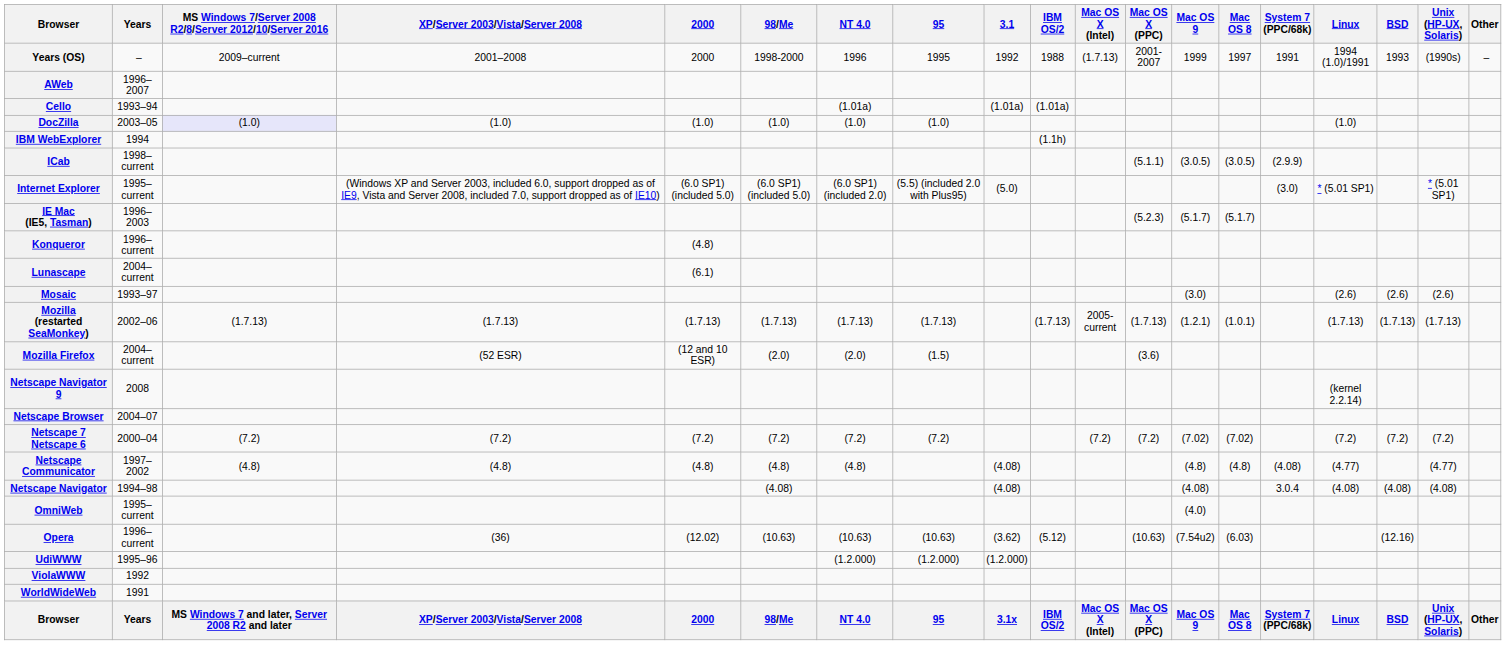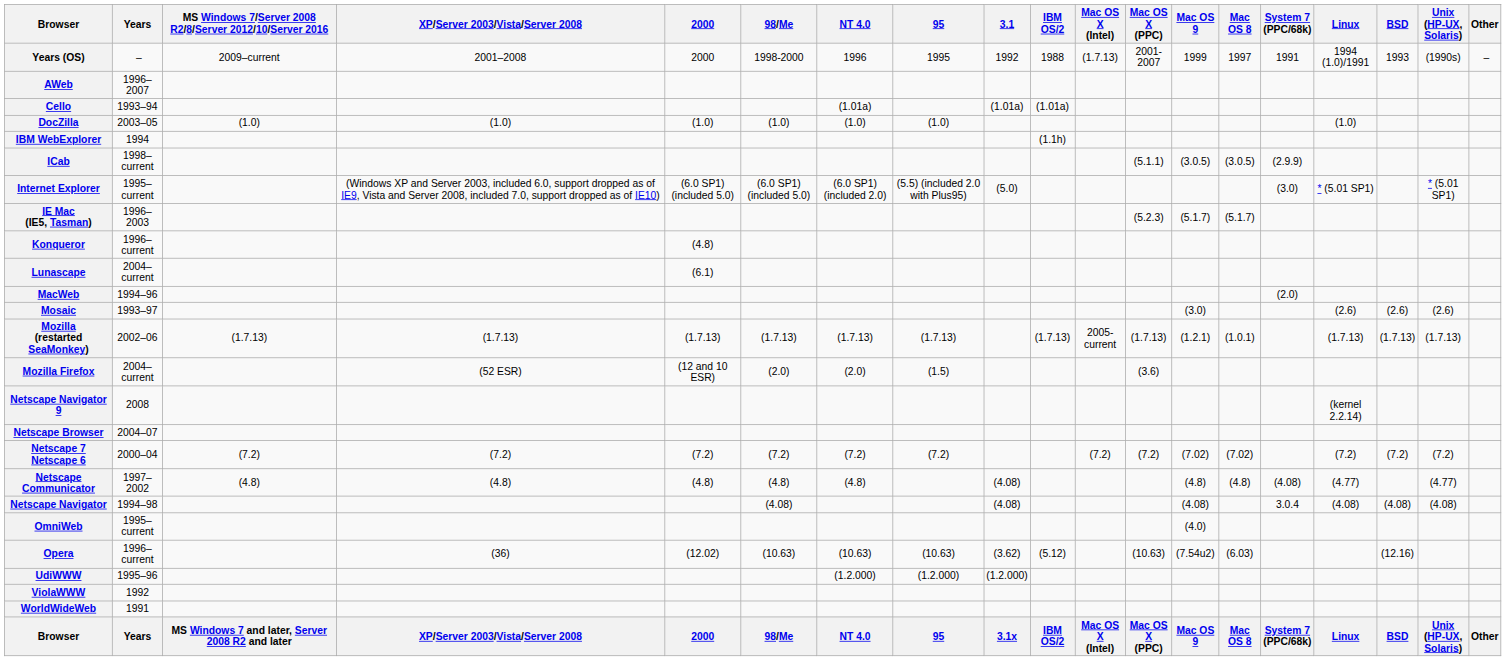DocZilla | MS Windows 7/Server 2008 R2/8/Server 2012/10/Server 2016: lavender background -> no background
+ row: MacWeb | 1994–96 | (2.0)
